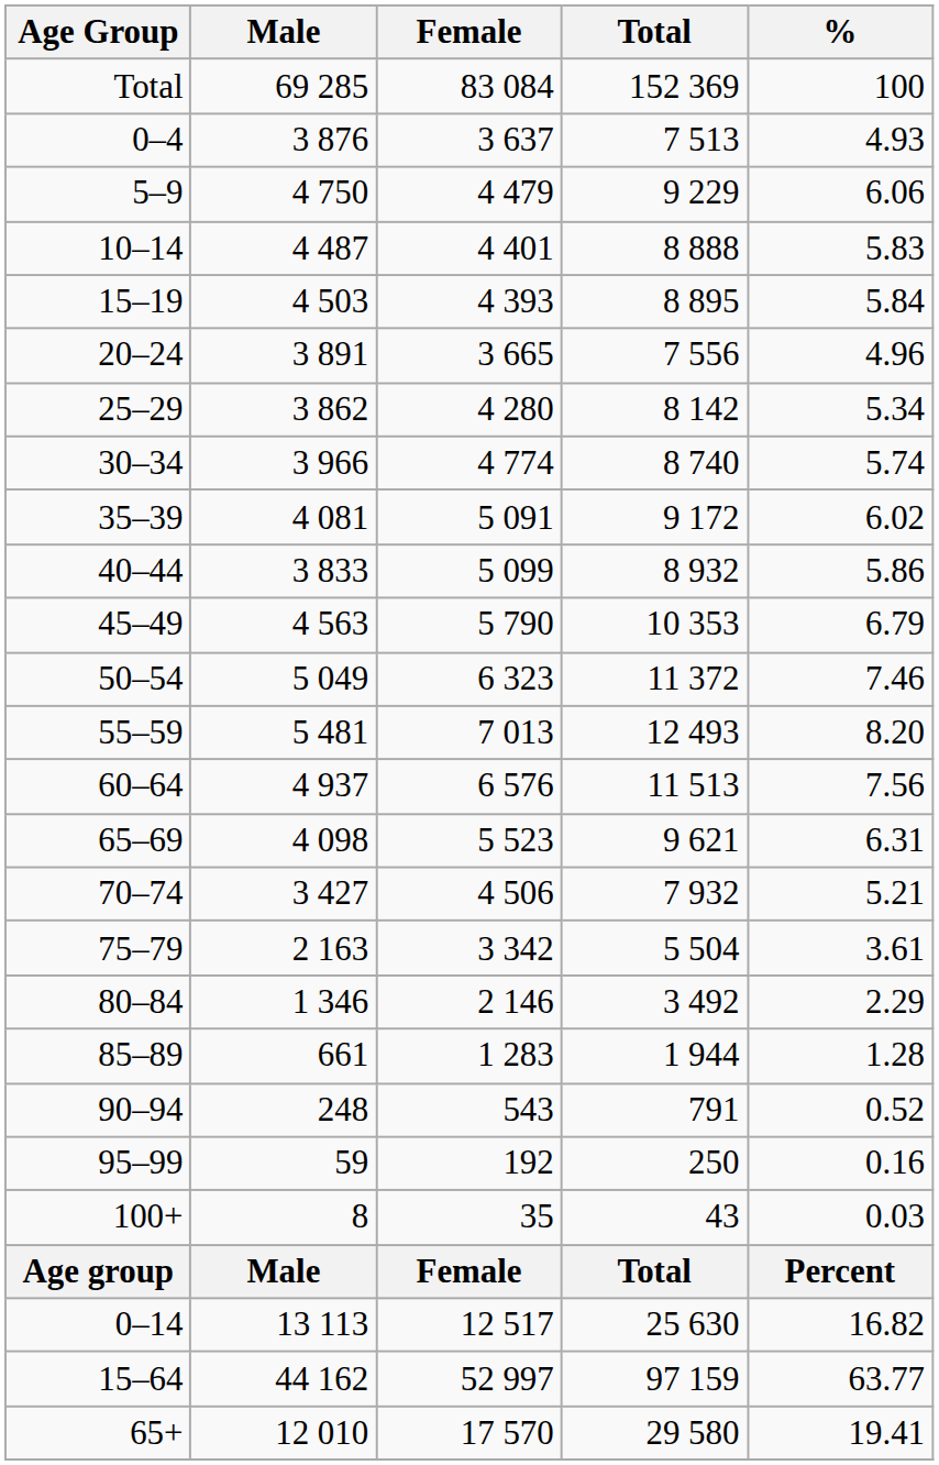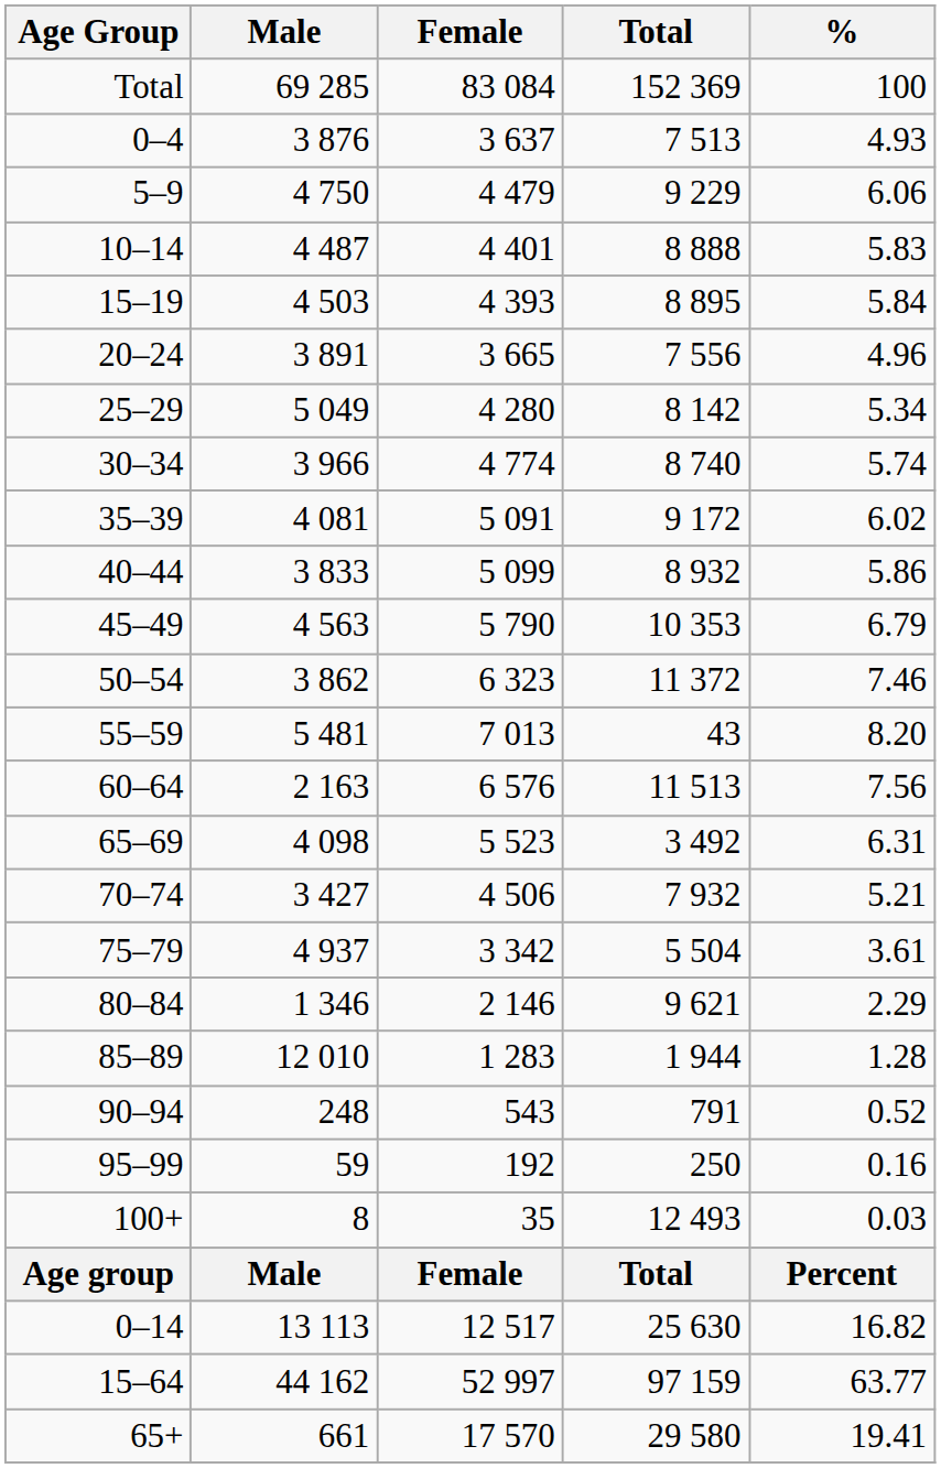25–29 | Male: 3 862 -> 5 049
50–54 | Male: 5 049 -> 3 862
55–59 | Total: 12 493 -> 43
60–64 | Male: 4 937 -> 2 163
65–69 | Total: 9 621 -> 3 492
75–79 | Male: 2 163 -> 4 937
80–84 | Total: 3 492 -> 9 621
85–89 | Male: 661 -> 12 010
100+ | Total: 43 -> 12 493
65+ | Male: 12 010 -> 661
